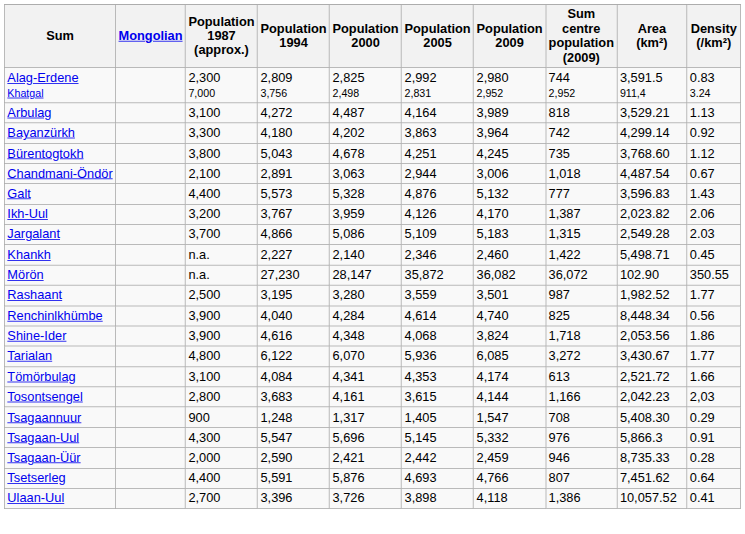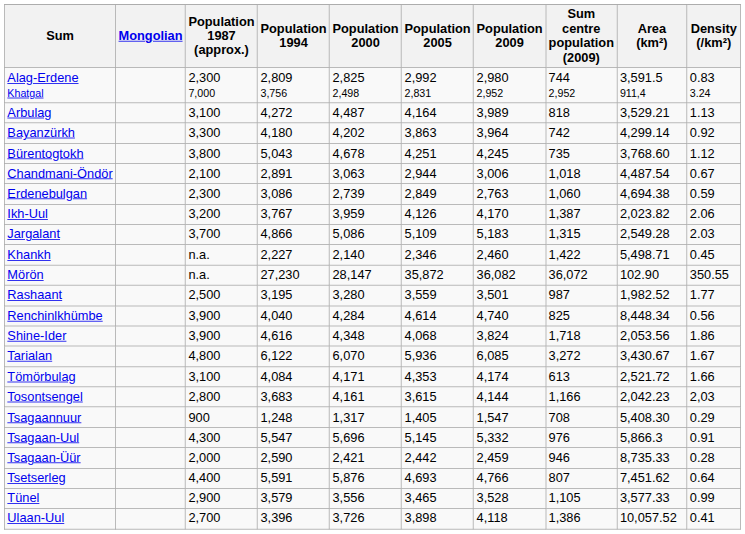+ row: Erdenebulgan | 2,300 | 3,086 | 2,739 | 2,849 | 2,763 | 1,060 | 4,694.38 | 0.59
- row: Galt | 4,400 | 5,573 | 5,328 | 4,876 | 5,132 | 777 | 3,596.83 | 1.43
Tarialan | Density (/km²): 1.77 -> 1.67
Tömörbulag | Population 2000: 4,341 -> 4,171
+ row: Tünel | 2,900 | 3,579 | 3,556 | 3,465 | 3,528 | 1,105 | 3,577.33 | 0.99
